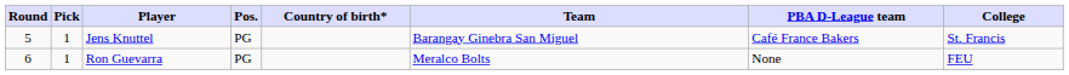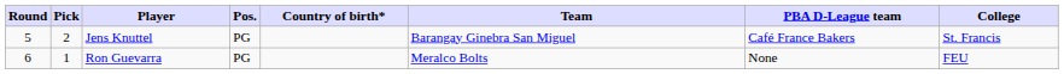Jens Knuttel | Pick: 1 -> 2
